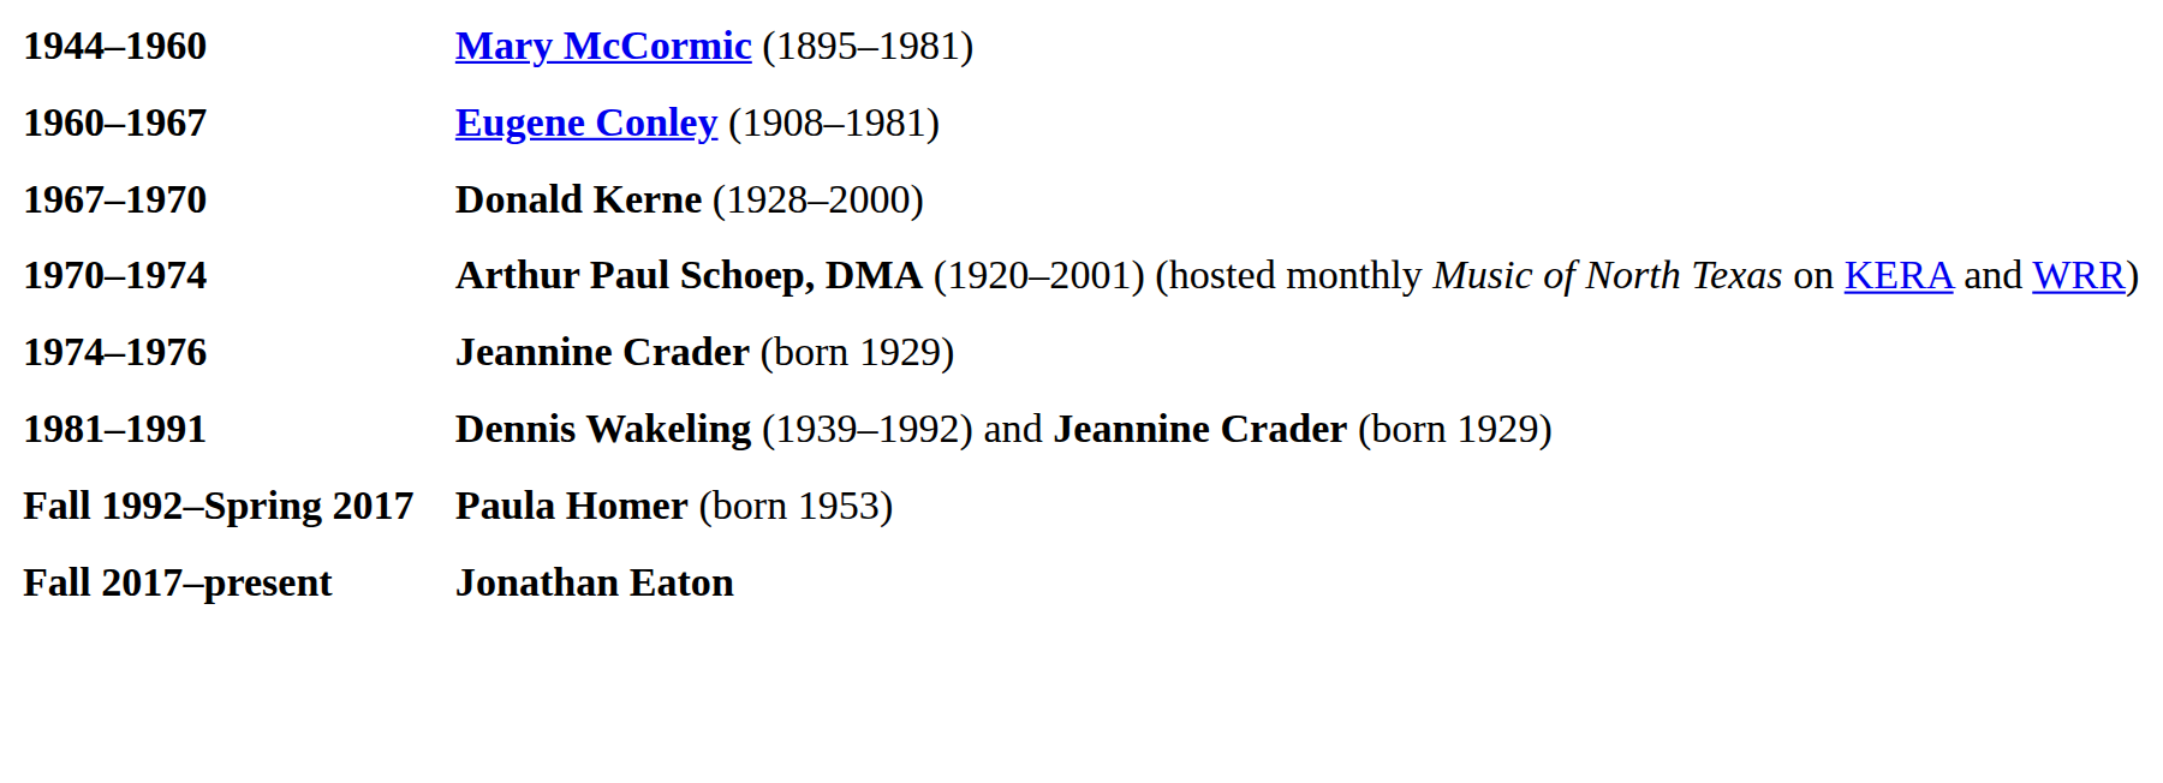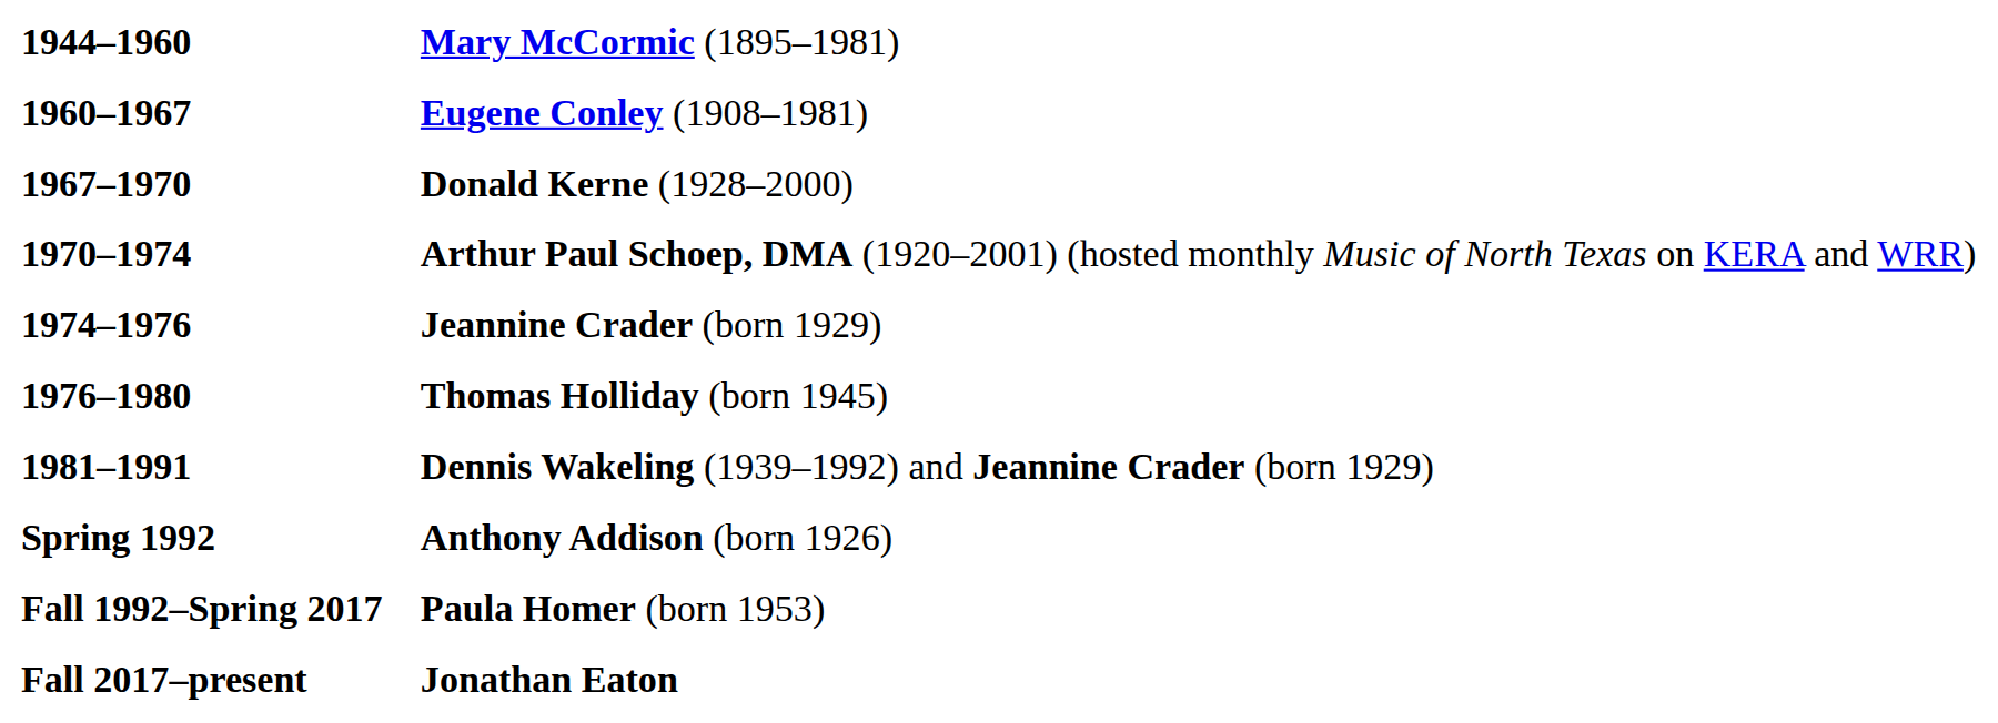+ row: 1976–1980 | Thomas Holliday (born 1945)
+ row: Spring 1992 | Anthony Addison (born 1926)
